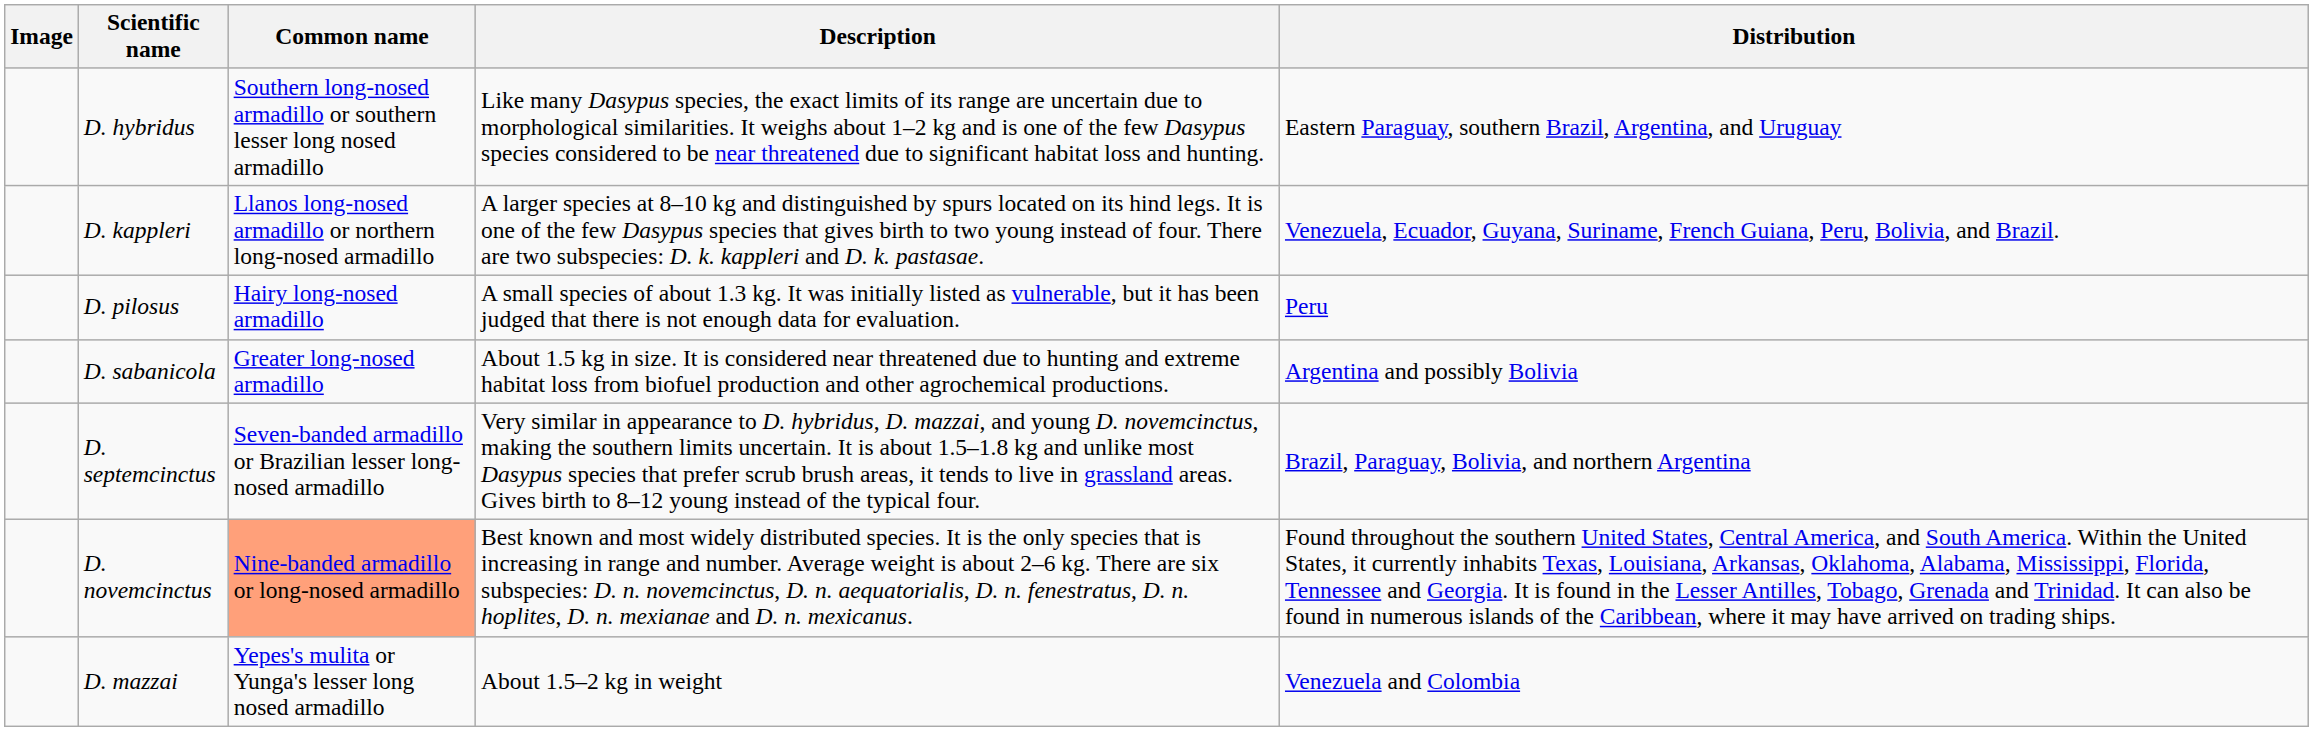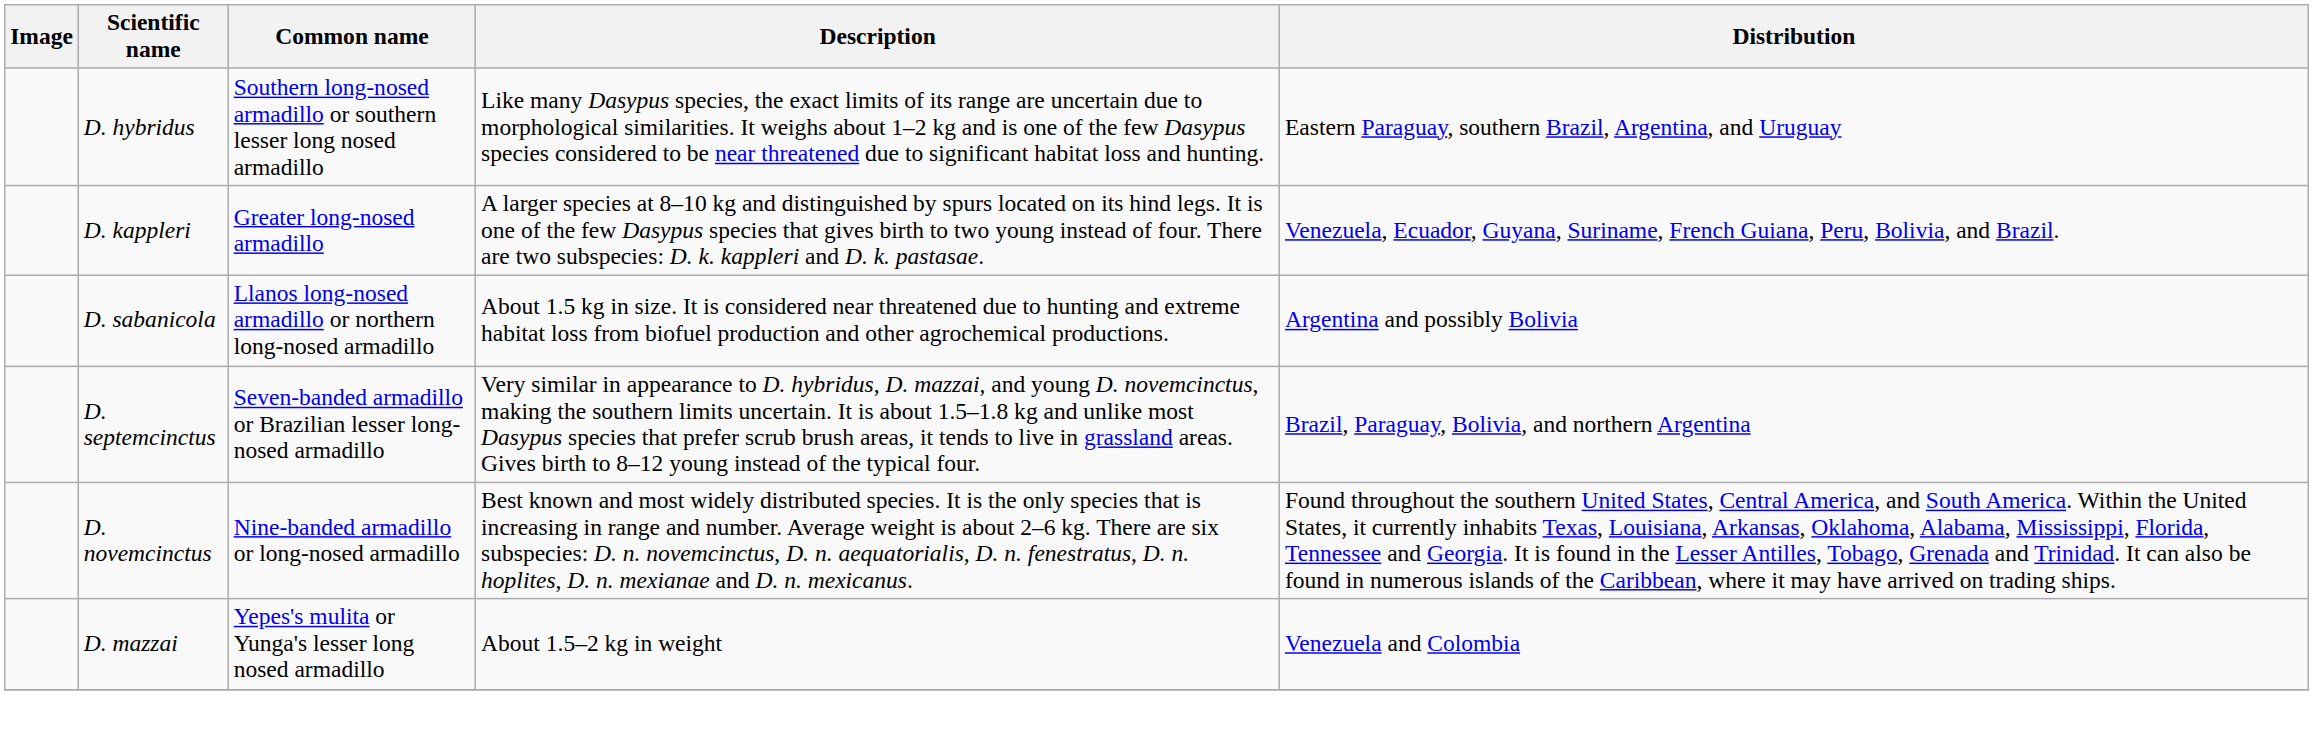D. kappleri | Common name: Llanos long-nosed armadillo or northern long-nosed armadillo -> Greater long-nosed armadillo
- row: D. pilosus | Hairy long-nosed armadillo | A small species of about 1.3 kg. It was initially listed as vulnerable, but it has been judged that there is not enough data for evaluation. | Peru
D. sabanicola | Common name: Greater long-nosed armadillo -> Llanos long-nosed armadillo or northern long-nosed armadillo
D. novemcinctus | Common name: lightsalmon background -> no background
